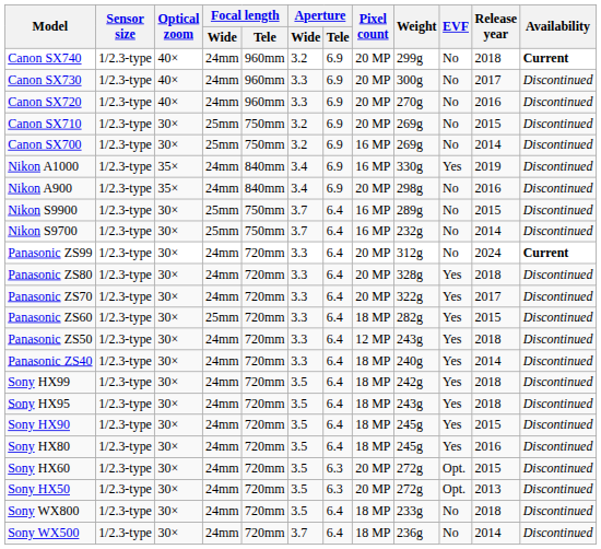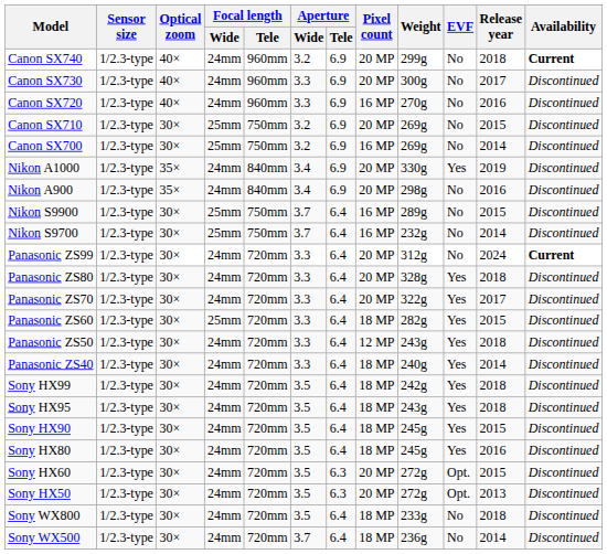Canon SX720 | Pixel count: 20 MP -> 16 MP
Nikon A1000 | Pixel count: 16 MP -> 20 MP
